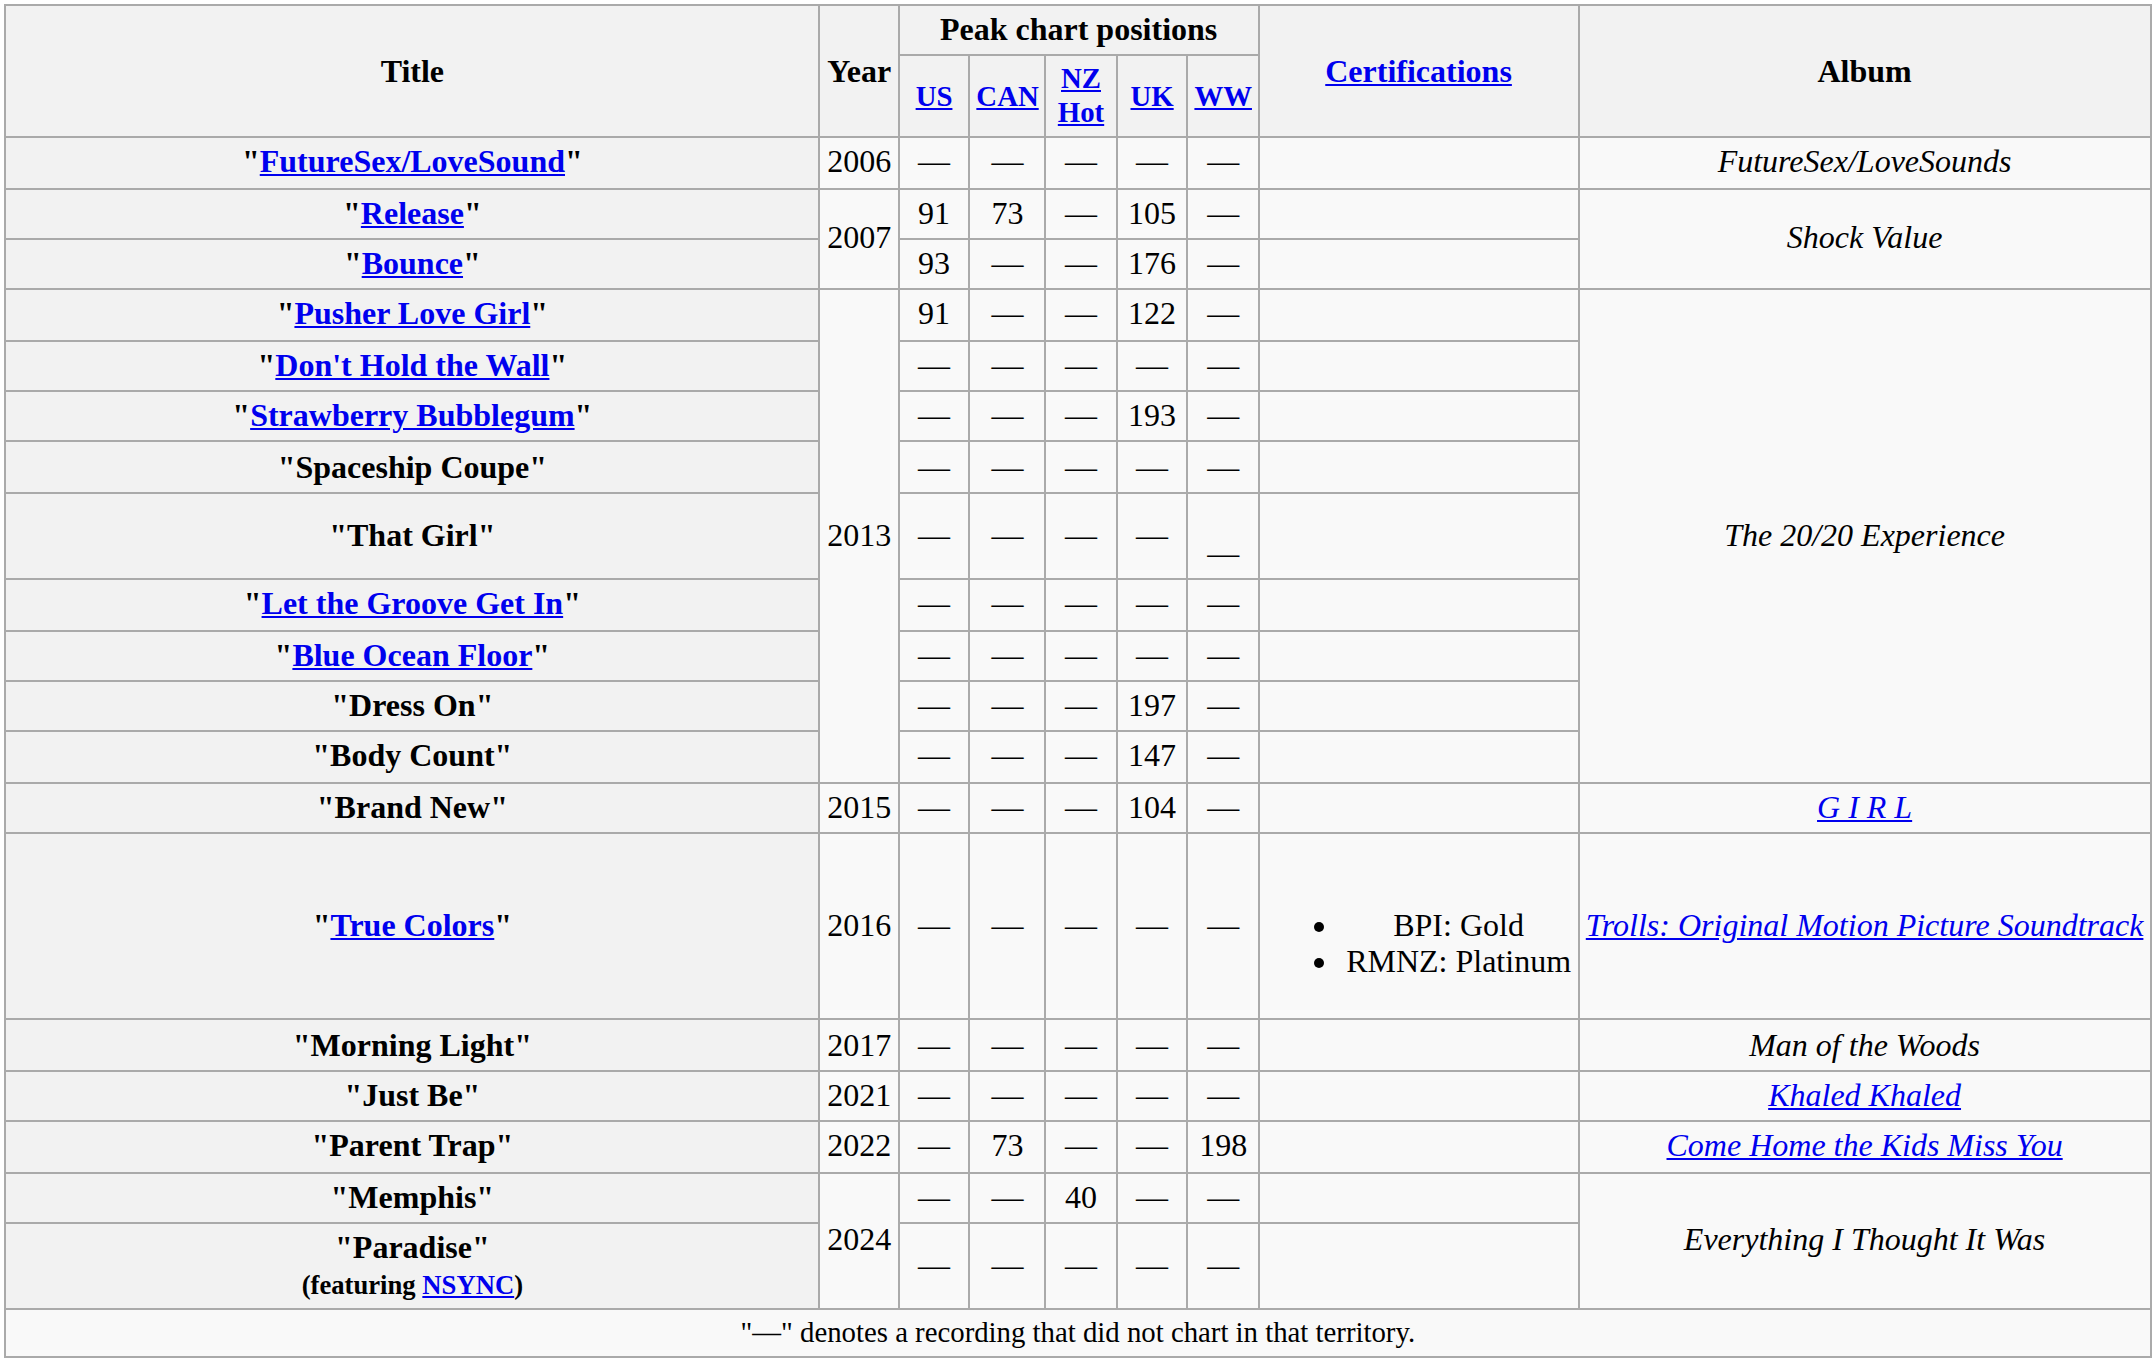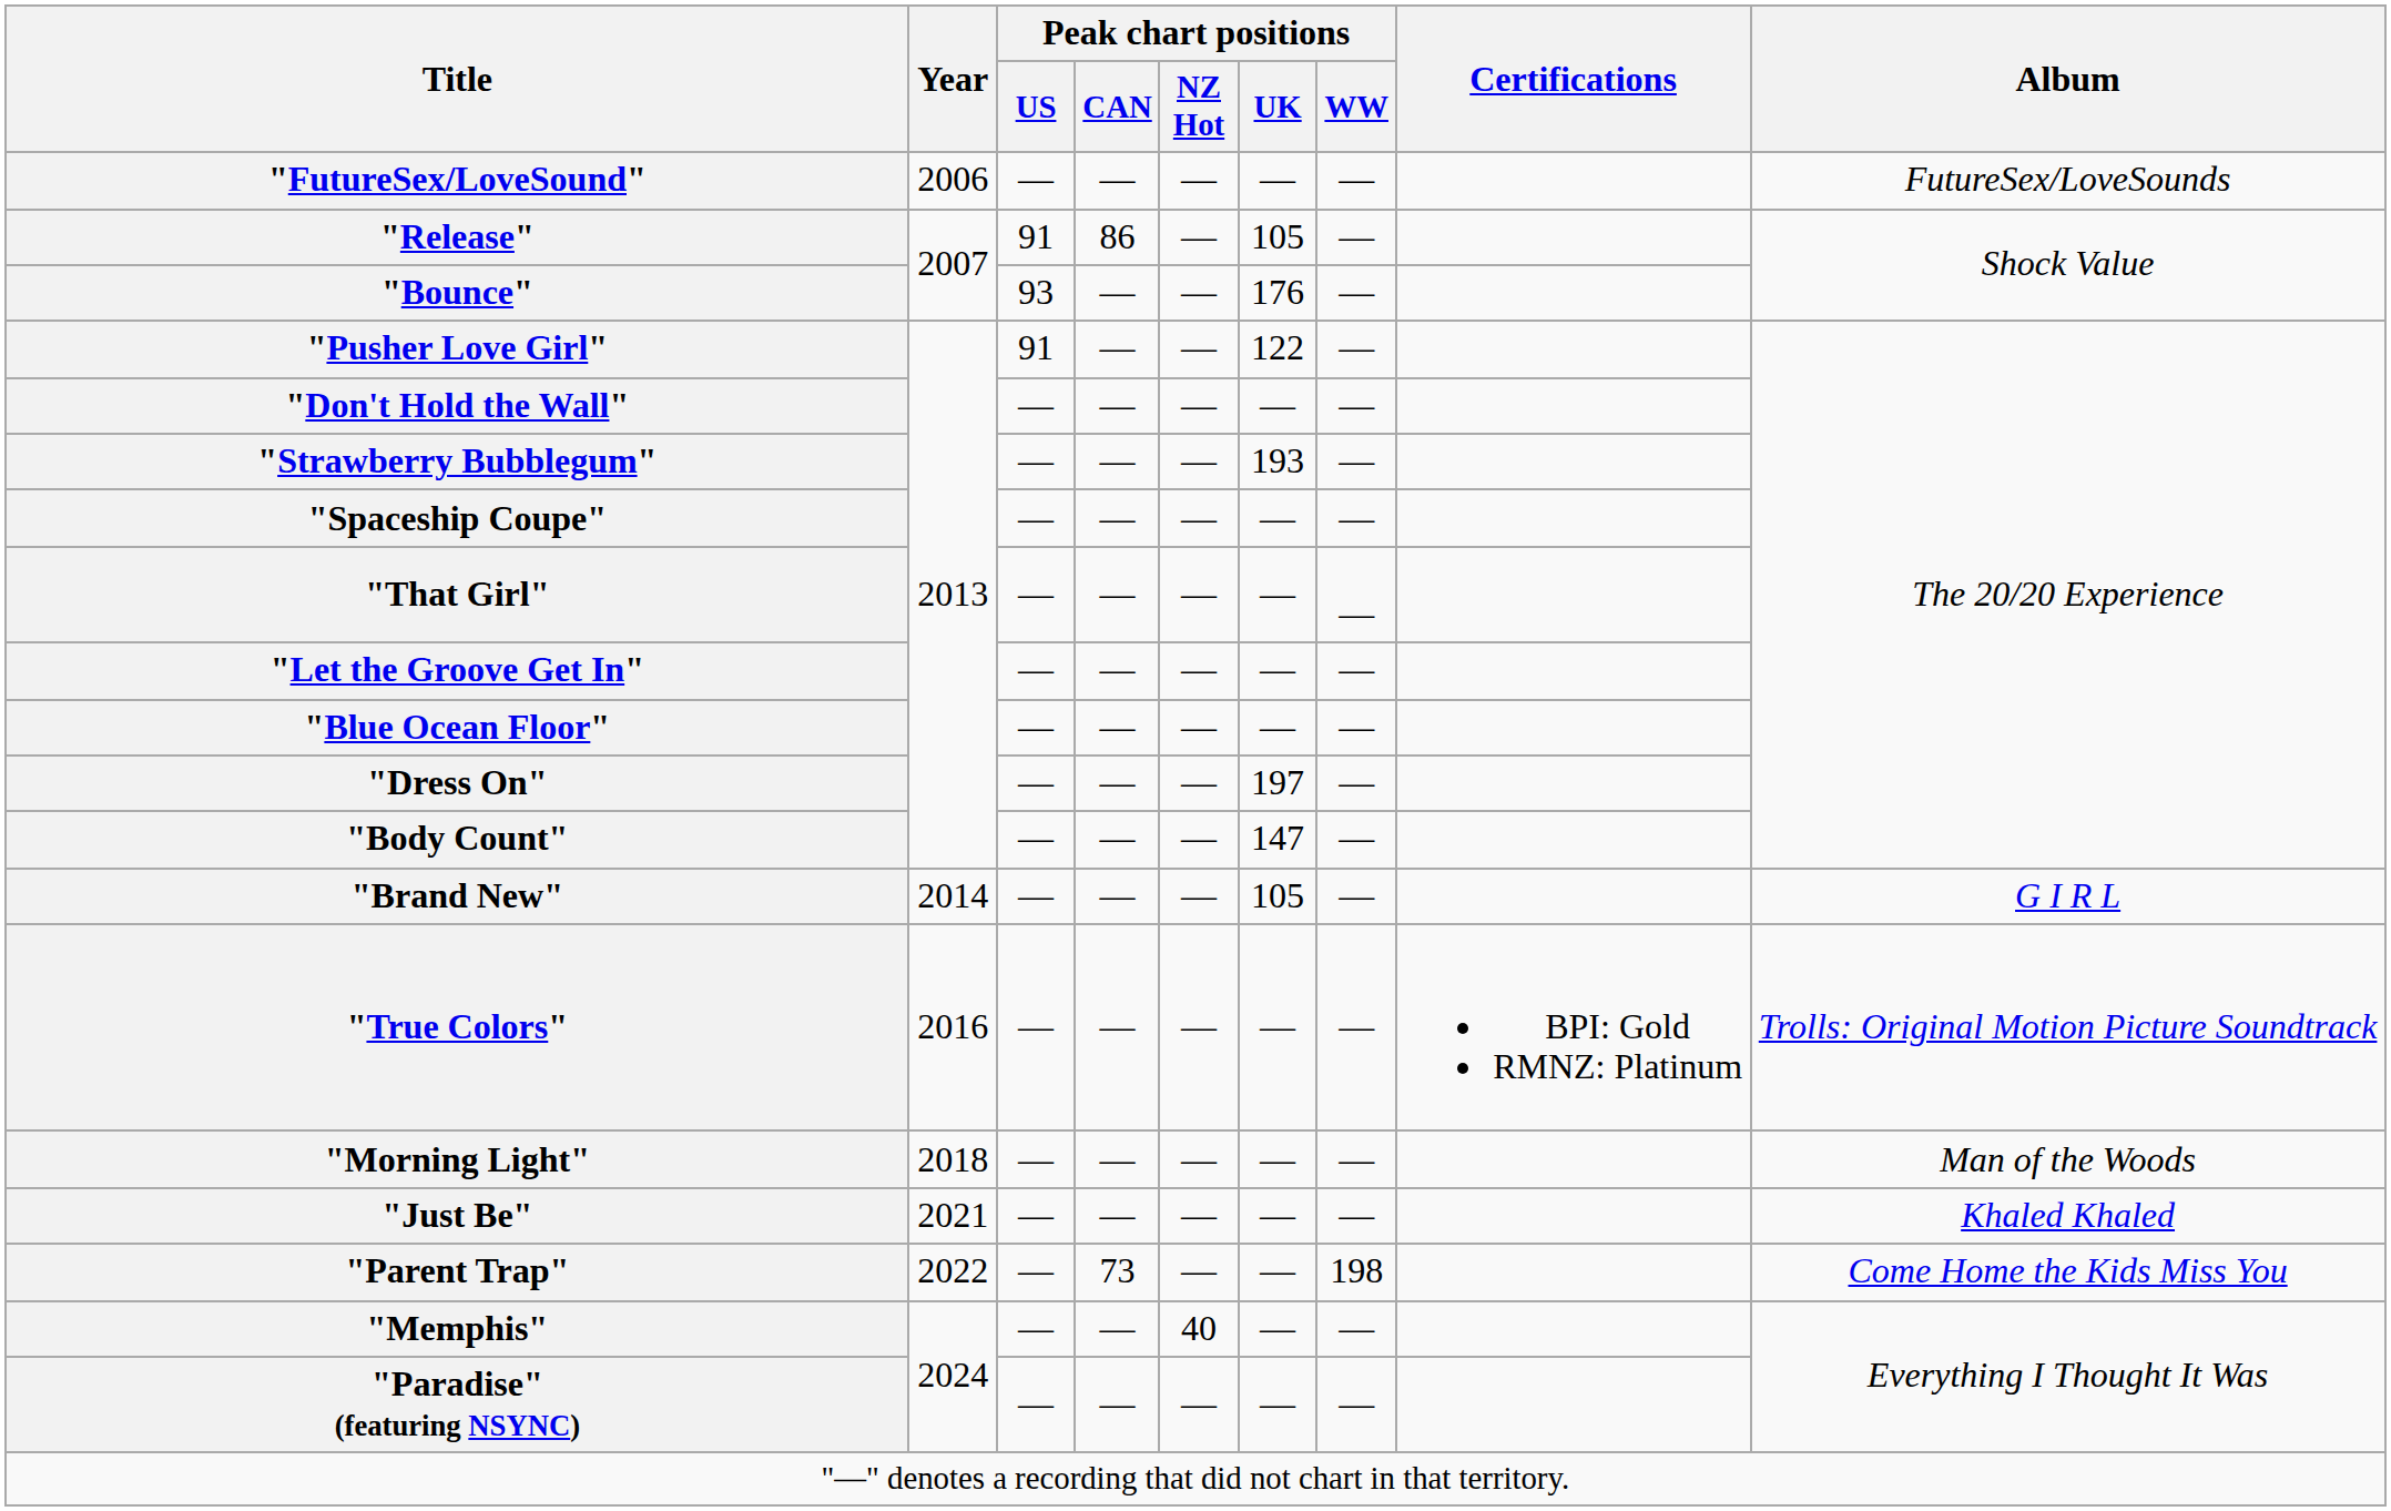"Release" | Peak chart positions / CAN: 73 -> 86
"Brand New" | Year: 2015 -> 2014
"Brand New" | Peak chart positions / UK: 104 -> 105
"Morning Light" | Year: 2017 -> 2018
